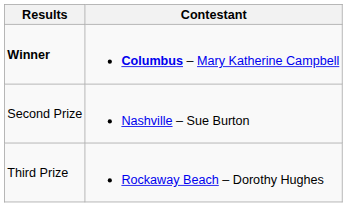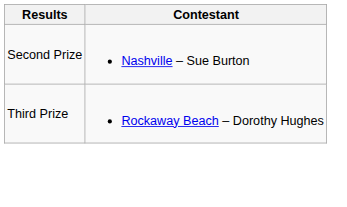- row: Winner | Columbus – Mary Katherine Campbell
